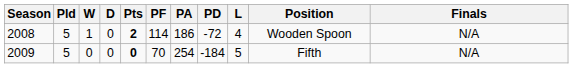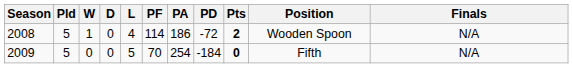columns swapped: L <-> Pts
